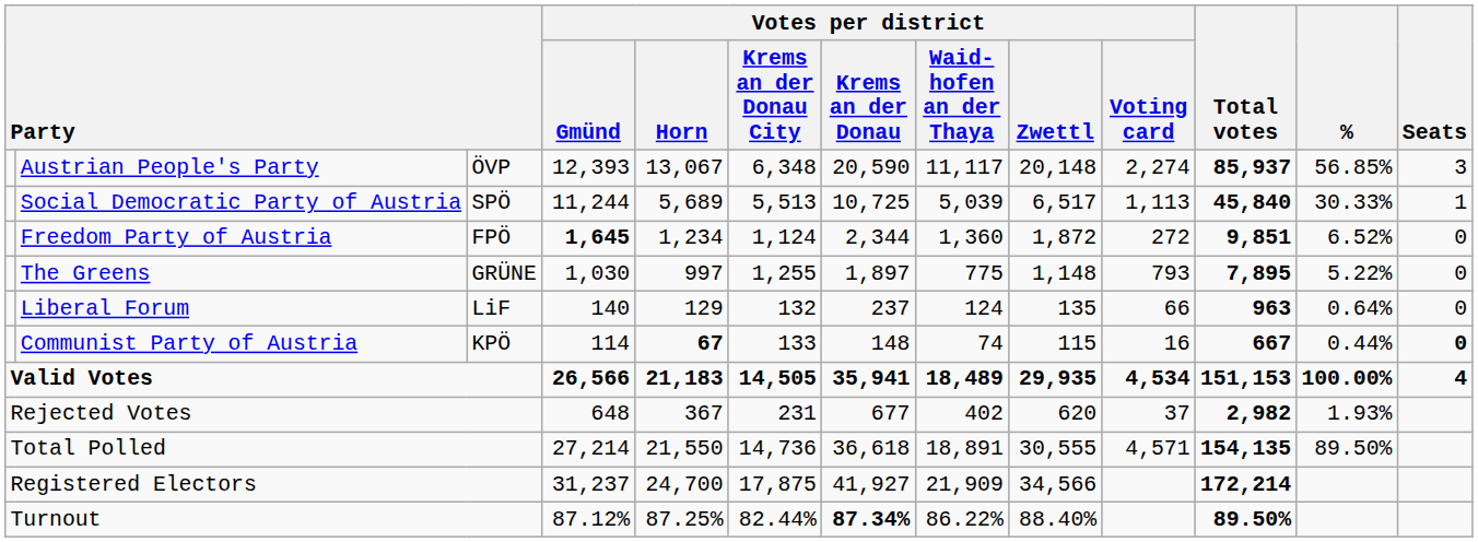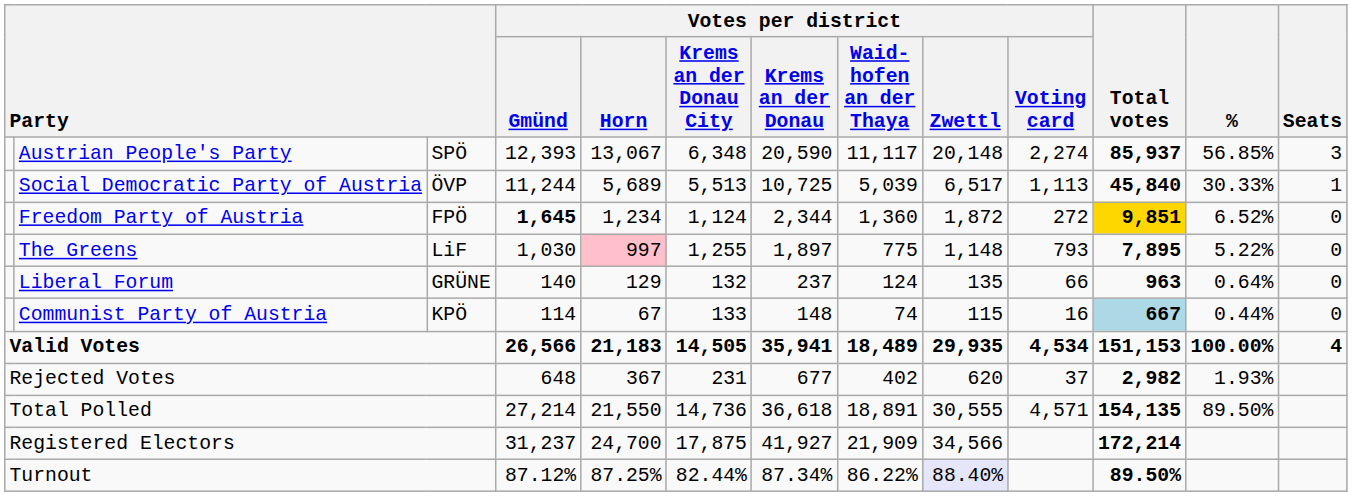Austrian People's Party | column 3: ÖVP -> SPÖ
Social Democratic Party of Austria | column 3: SPÖ -> ÖVP
Freedom Party of Austria | Total votes: no background -> gold background
The Greens | column 3: GRÜNE -> LiF
The Greens | Votes per district / Horn: no background -> pink background
Liberal Forum | column 3: LiF -> GRÜNE
Communist Party of Austria | Votes per district / Horn: bold -> normal
Communist Party of Austria | Total votes: no background -> lightblue background
Communist Party of Austria | Seats: bold -> normal
Turnout | Votes per district / Krems an der Donau: bold -> normal
Turnout | Votes per district / Zwettl: no background -> lavender background
